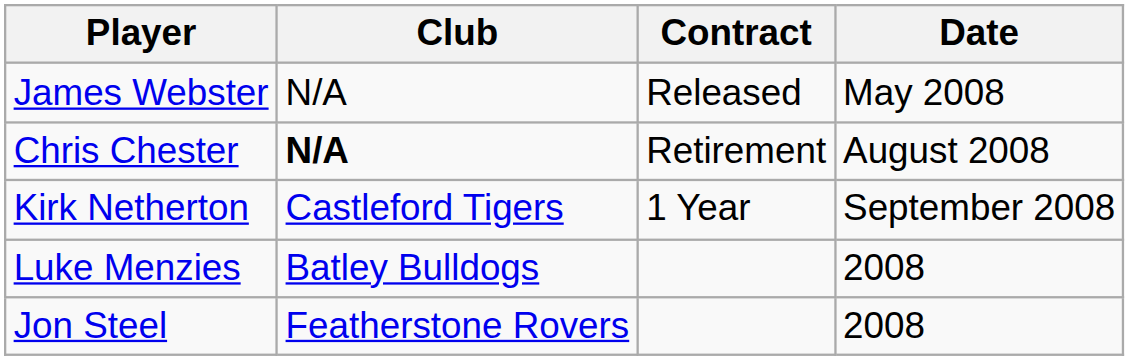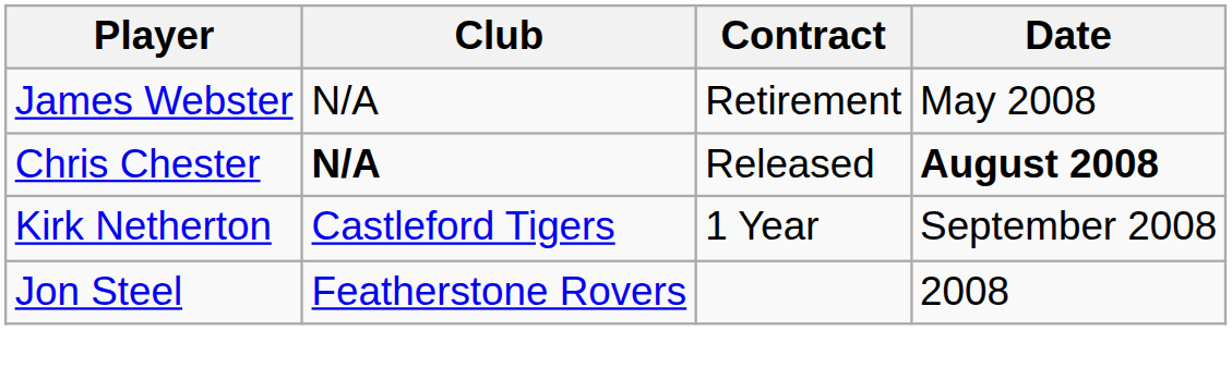James Webster | Contract: Released -> Retirement
Chris Chester | Contract: Retirement -> Released
Chris Chester | Date: normal -> bold
- row: Luke Menzies | Batley Bulldogs | 2008
